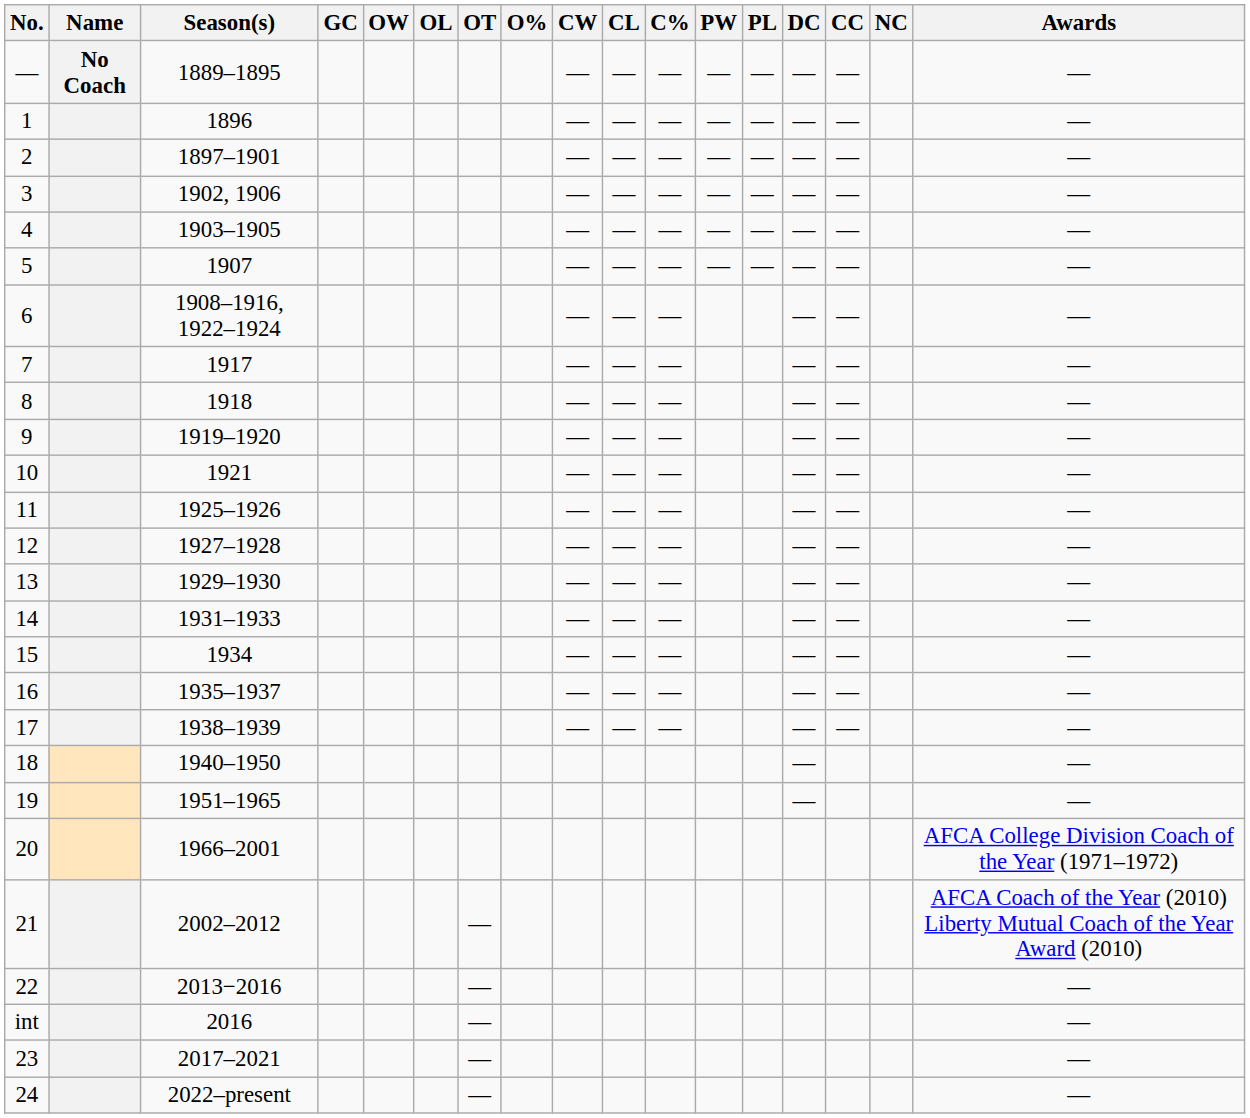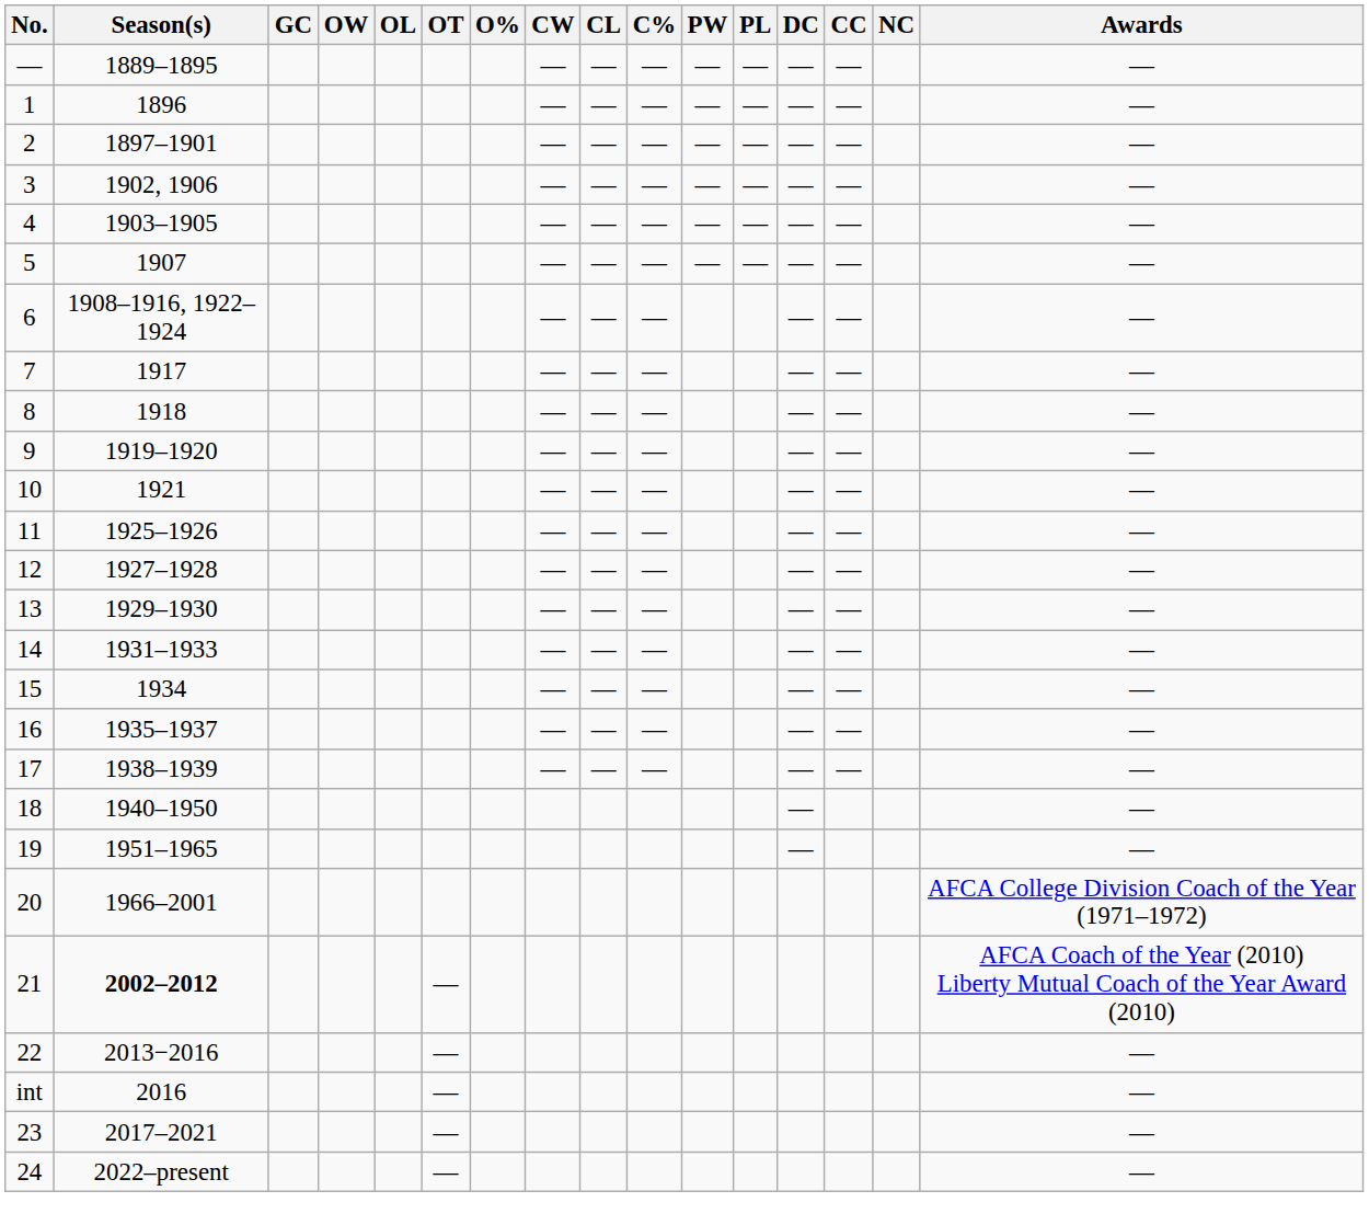- column: Name | No Coach
21 | Season(s): normal -> bold
